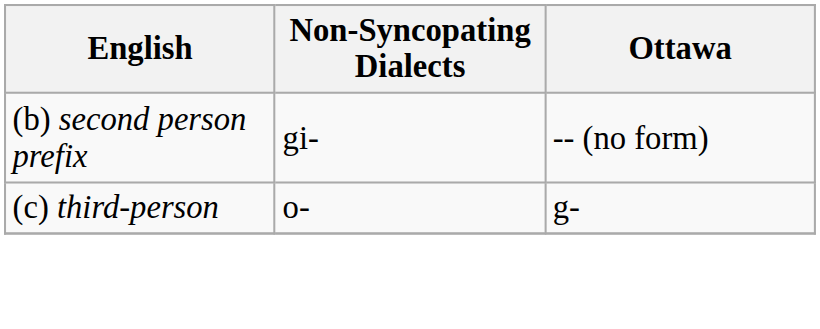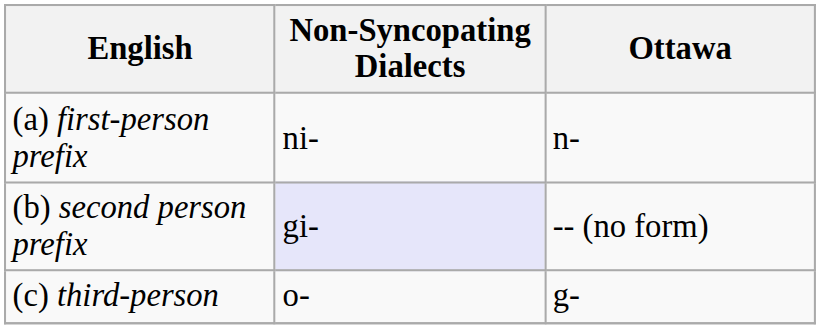+ row: (a) first-person prefix | ni- | n-
(b) second person prefix | Non-Syncopating Dialects: no background -> lavender background
